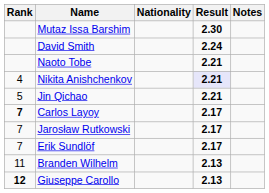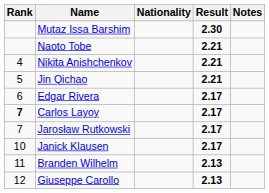- row: David Smith | 2.24
Nikita Anishchenkov | Result: lavender background -> no background
+ row: 6 | Edgar Rivera | 2.17
- row: 7 | Erik Sundlöf | 2.17
+ row: 10 | Janick Klausen | 2.17
Giuseppe Carollo | Rank: bold -> normal
